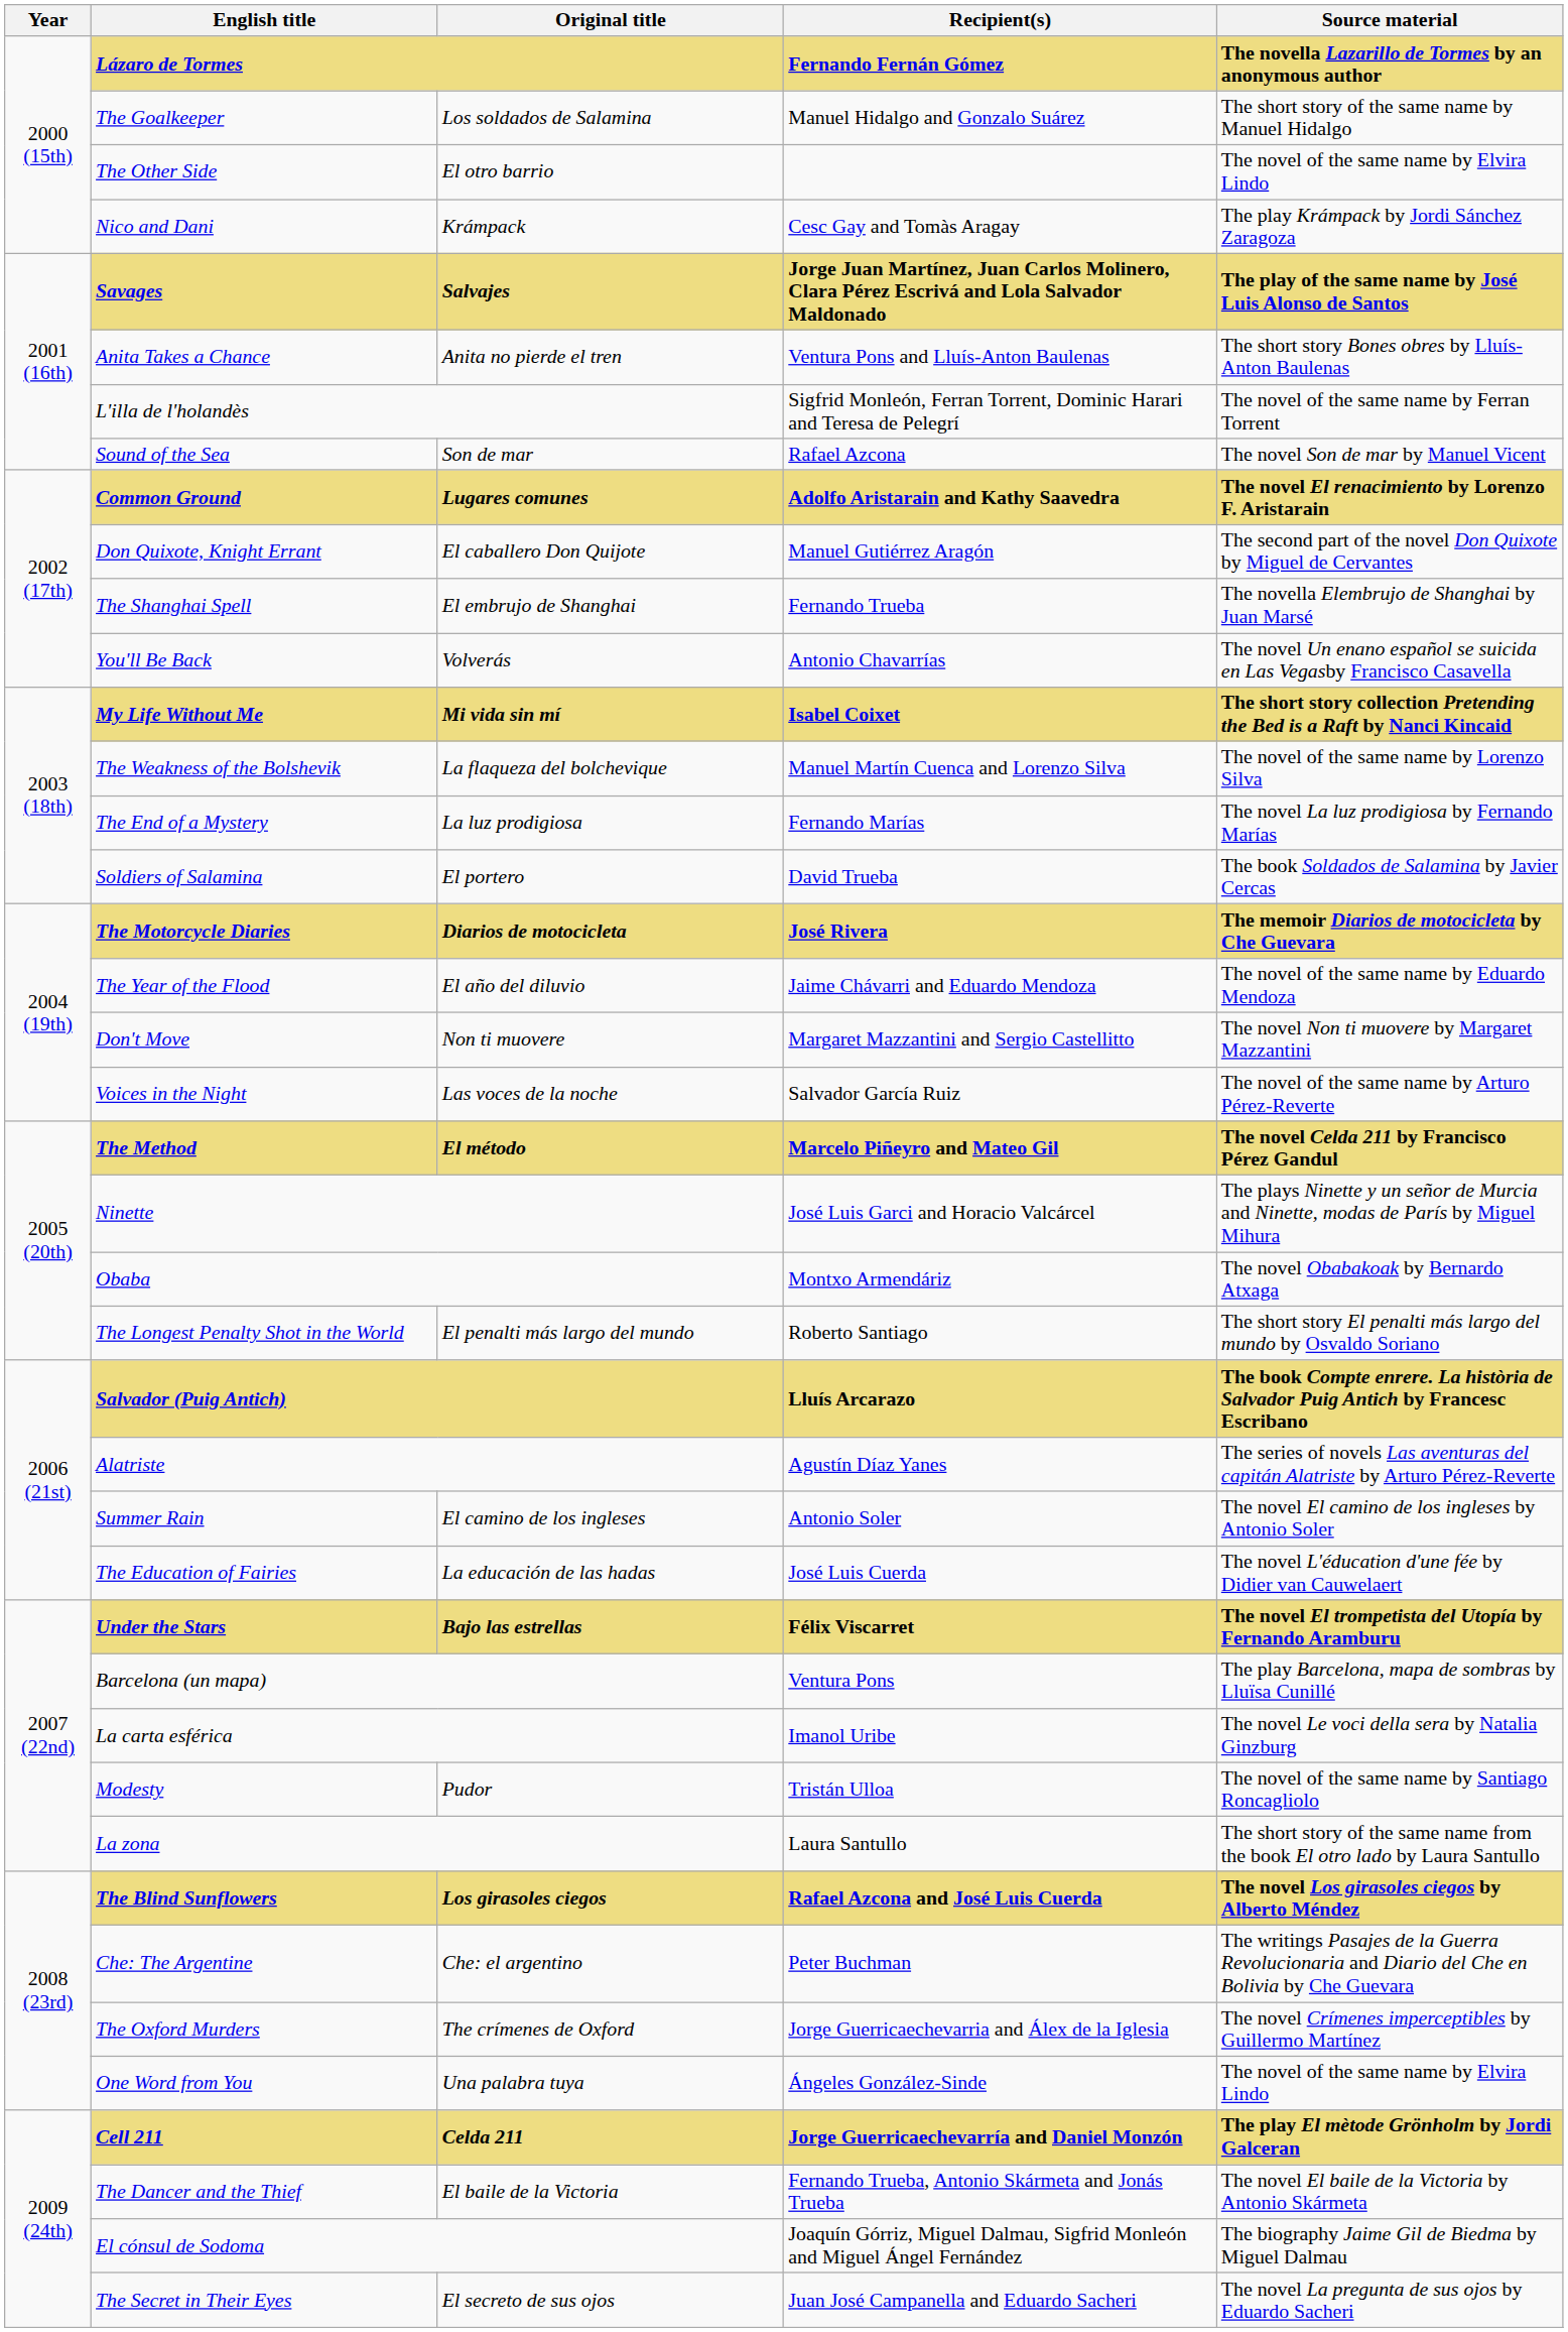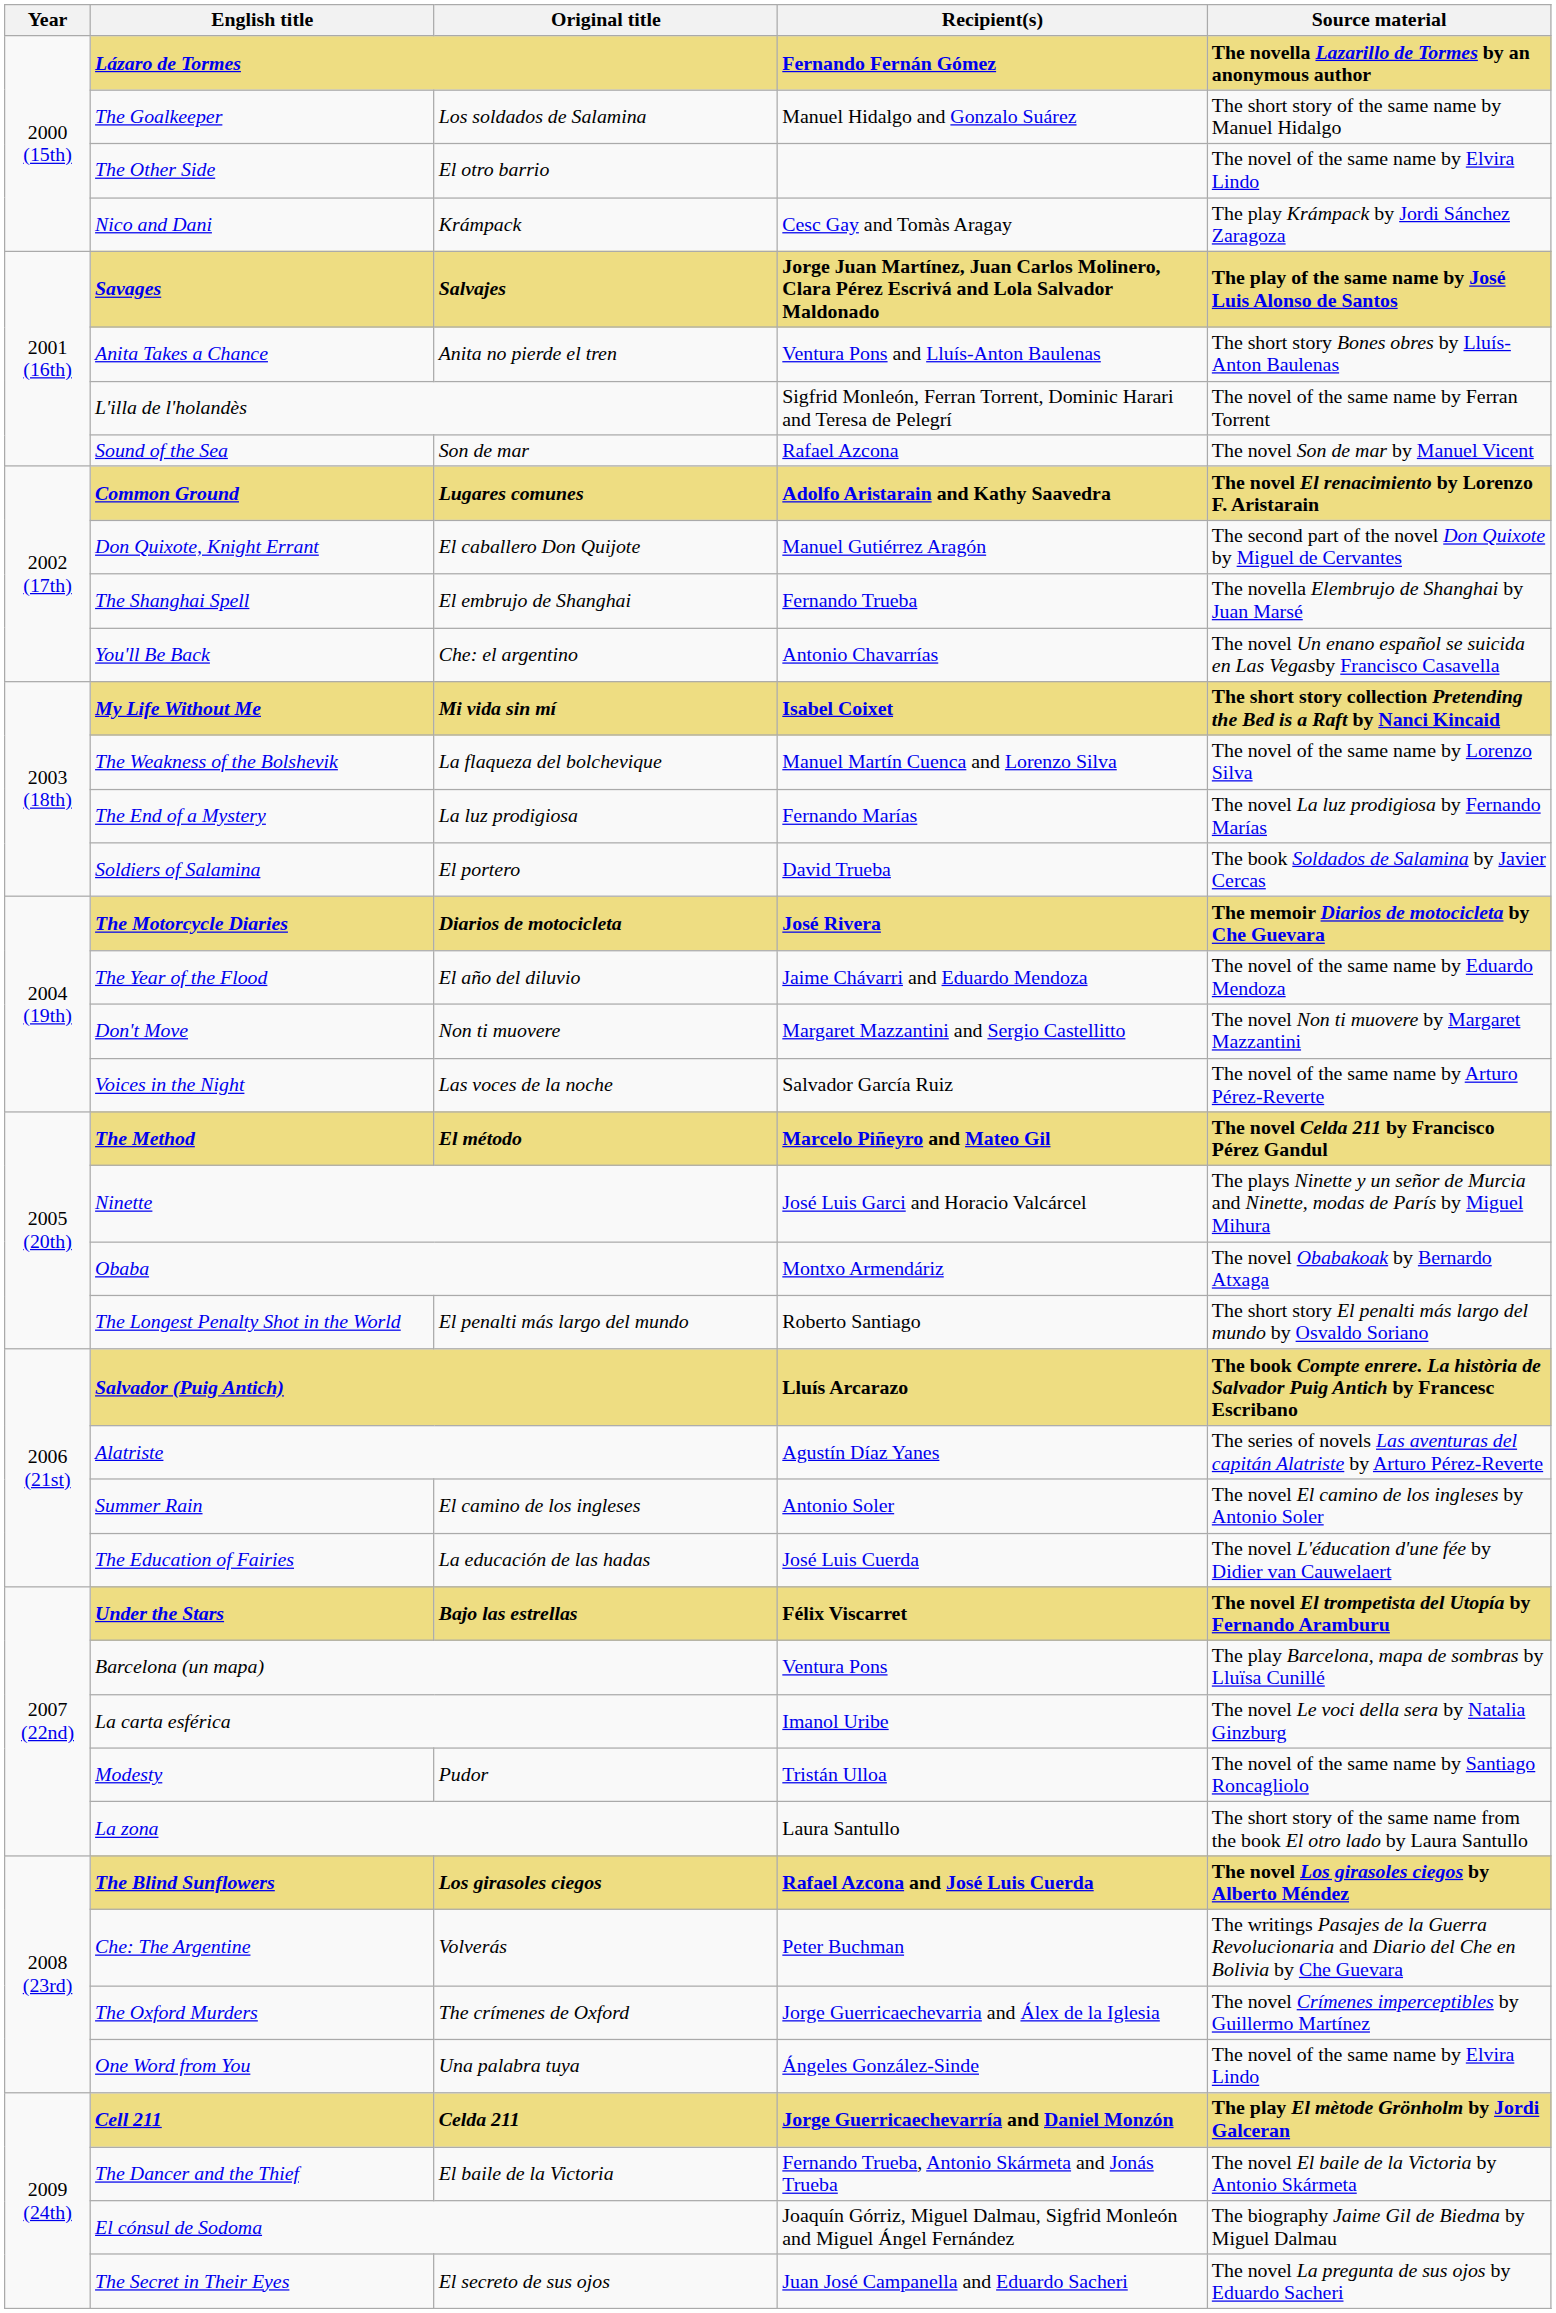You'll Be Back | Original title: Volverás -> Che: el argentino
Che: The Argentine | Original title: Che: el argentino -> Volverás
